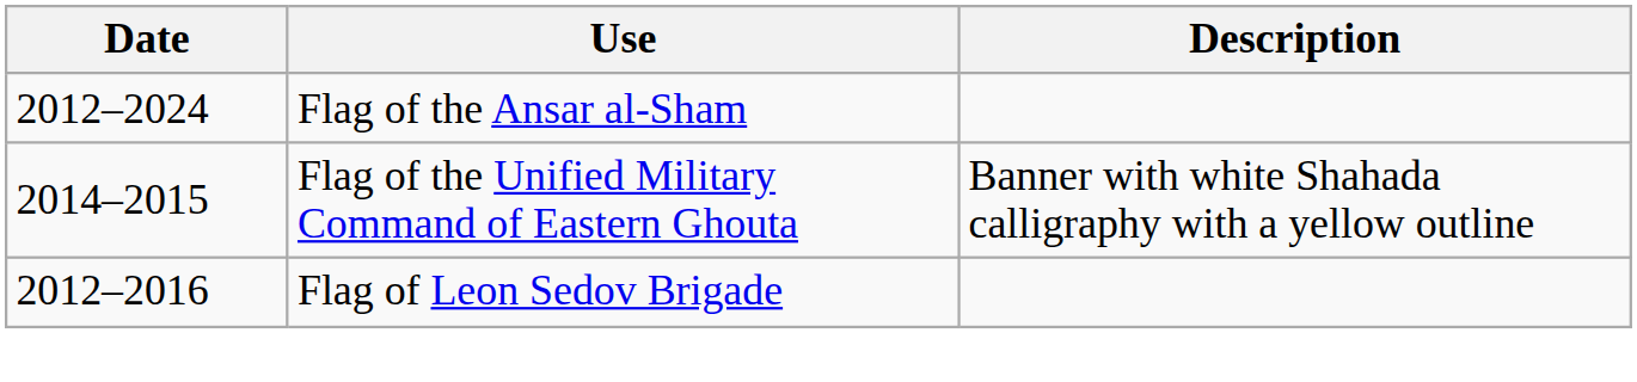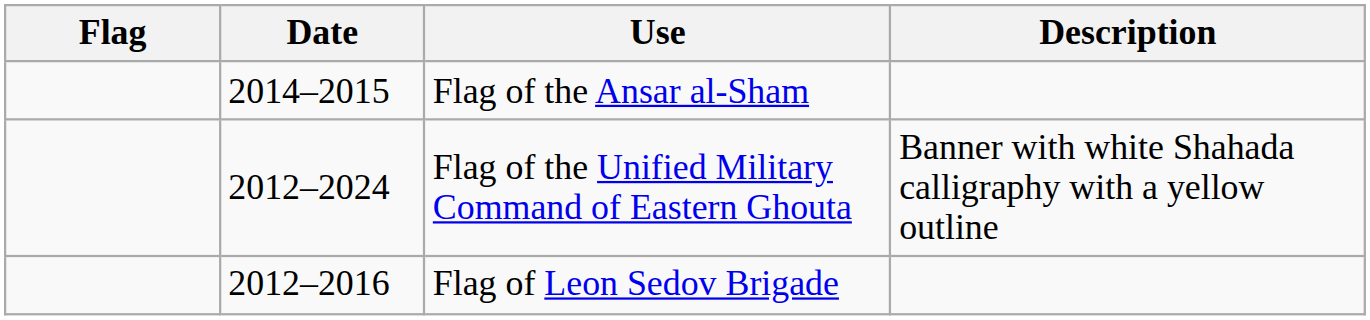+ column: Flag
Flag of the Ansar al-Sham | Date: 2012–2024 -> 2014–2015
Flag of the Unified Military Command of Eastern Ghouta | Date: 2014–2015 -> 2012–2024
